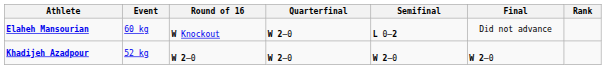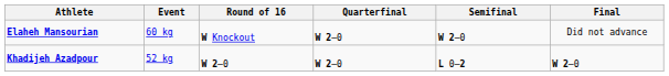- column: Rank
Elaheh Mansourian | Semifinal: L 0–2 -> W 2–0
Khadijeh Azadpour | Semifinal: W 2–0 -> L 0–2
